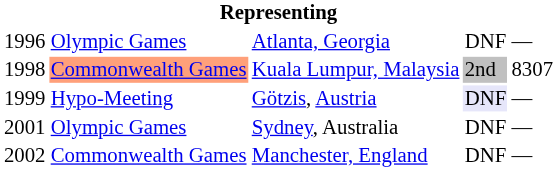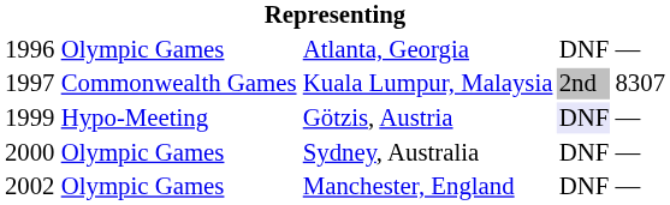Kuala Lumpur, Malaysia | column 1: 1998 -> 1997
Kuala Lumpur, Malaysia | column 2: lightsalmon background -> no background
Sydney, Australia | column 1: 2001 -> 2000
Manchester, England | column 2: Commonwealth Games -> Olympic Games
